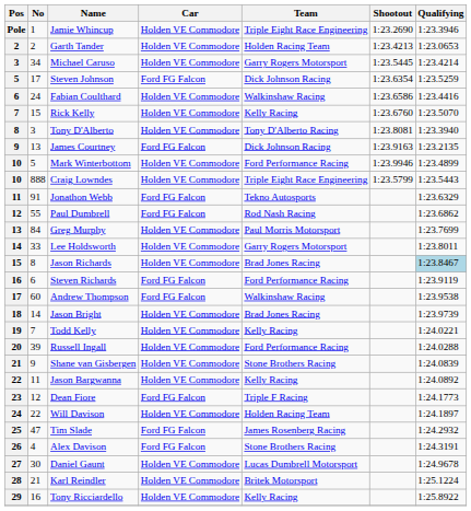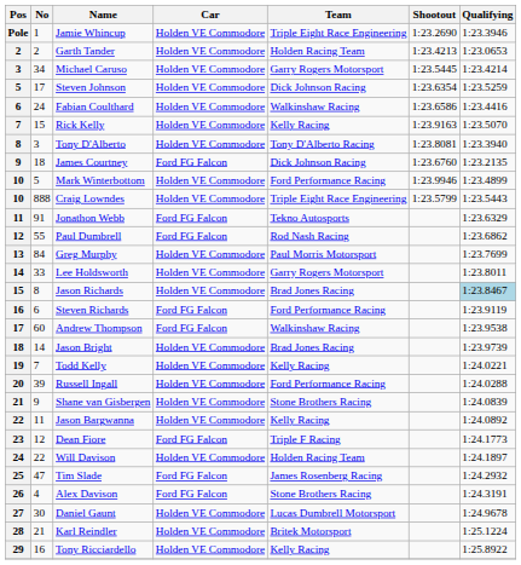Steven Johnson | Car: Ford FG Falcon -> Holden VE Commodore
Rick Kelly | Shootout: 1:23.6760 -> 1:23.9163
James Courtney | No: 13 -> 18
James Courtney | Shootout: 1:23.9163 -> 1:23.6760
